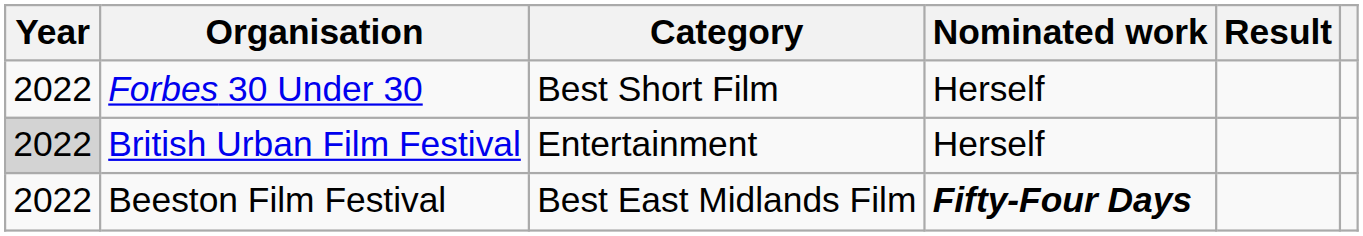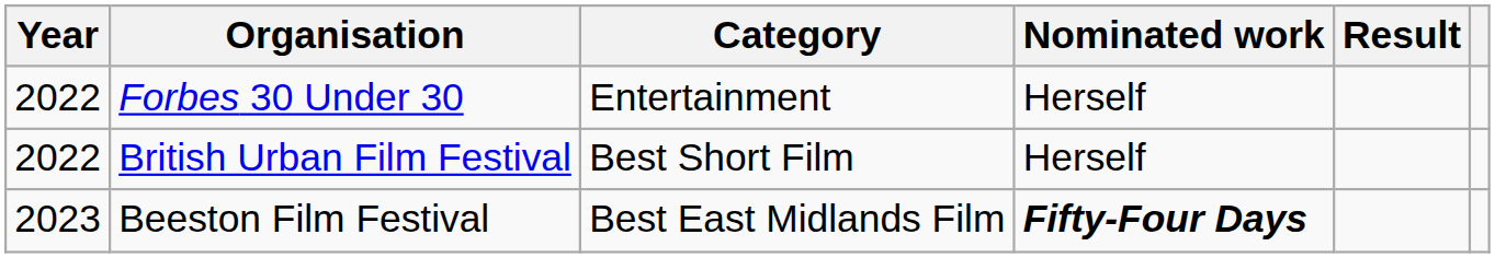Forbes 30 Under 30 | Category: Best Short Film -> Entertainment
British Urban Film Festival | Year: lightgrey background -> no background
British Urban Film Festival | Category: Entertainment -> Best Short Film
Beeston Film Festival | Year: 2022 -> 2023
